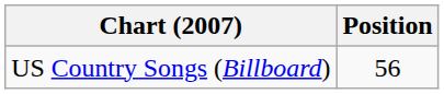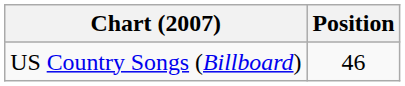US Country Songs (Billboard) | Position: 56 -> 46
